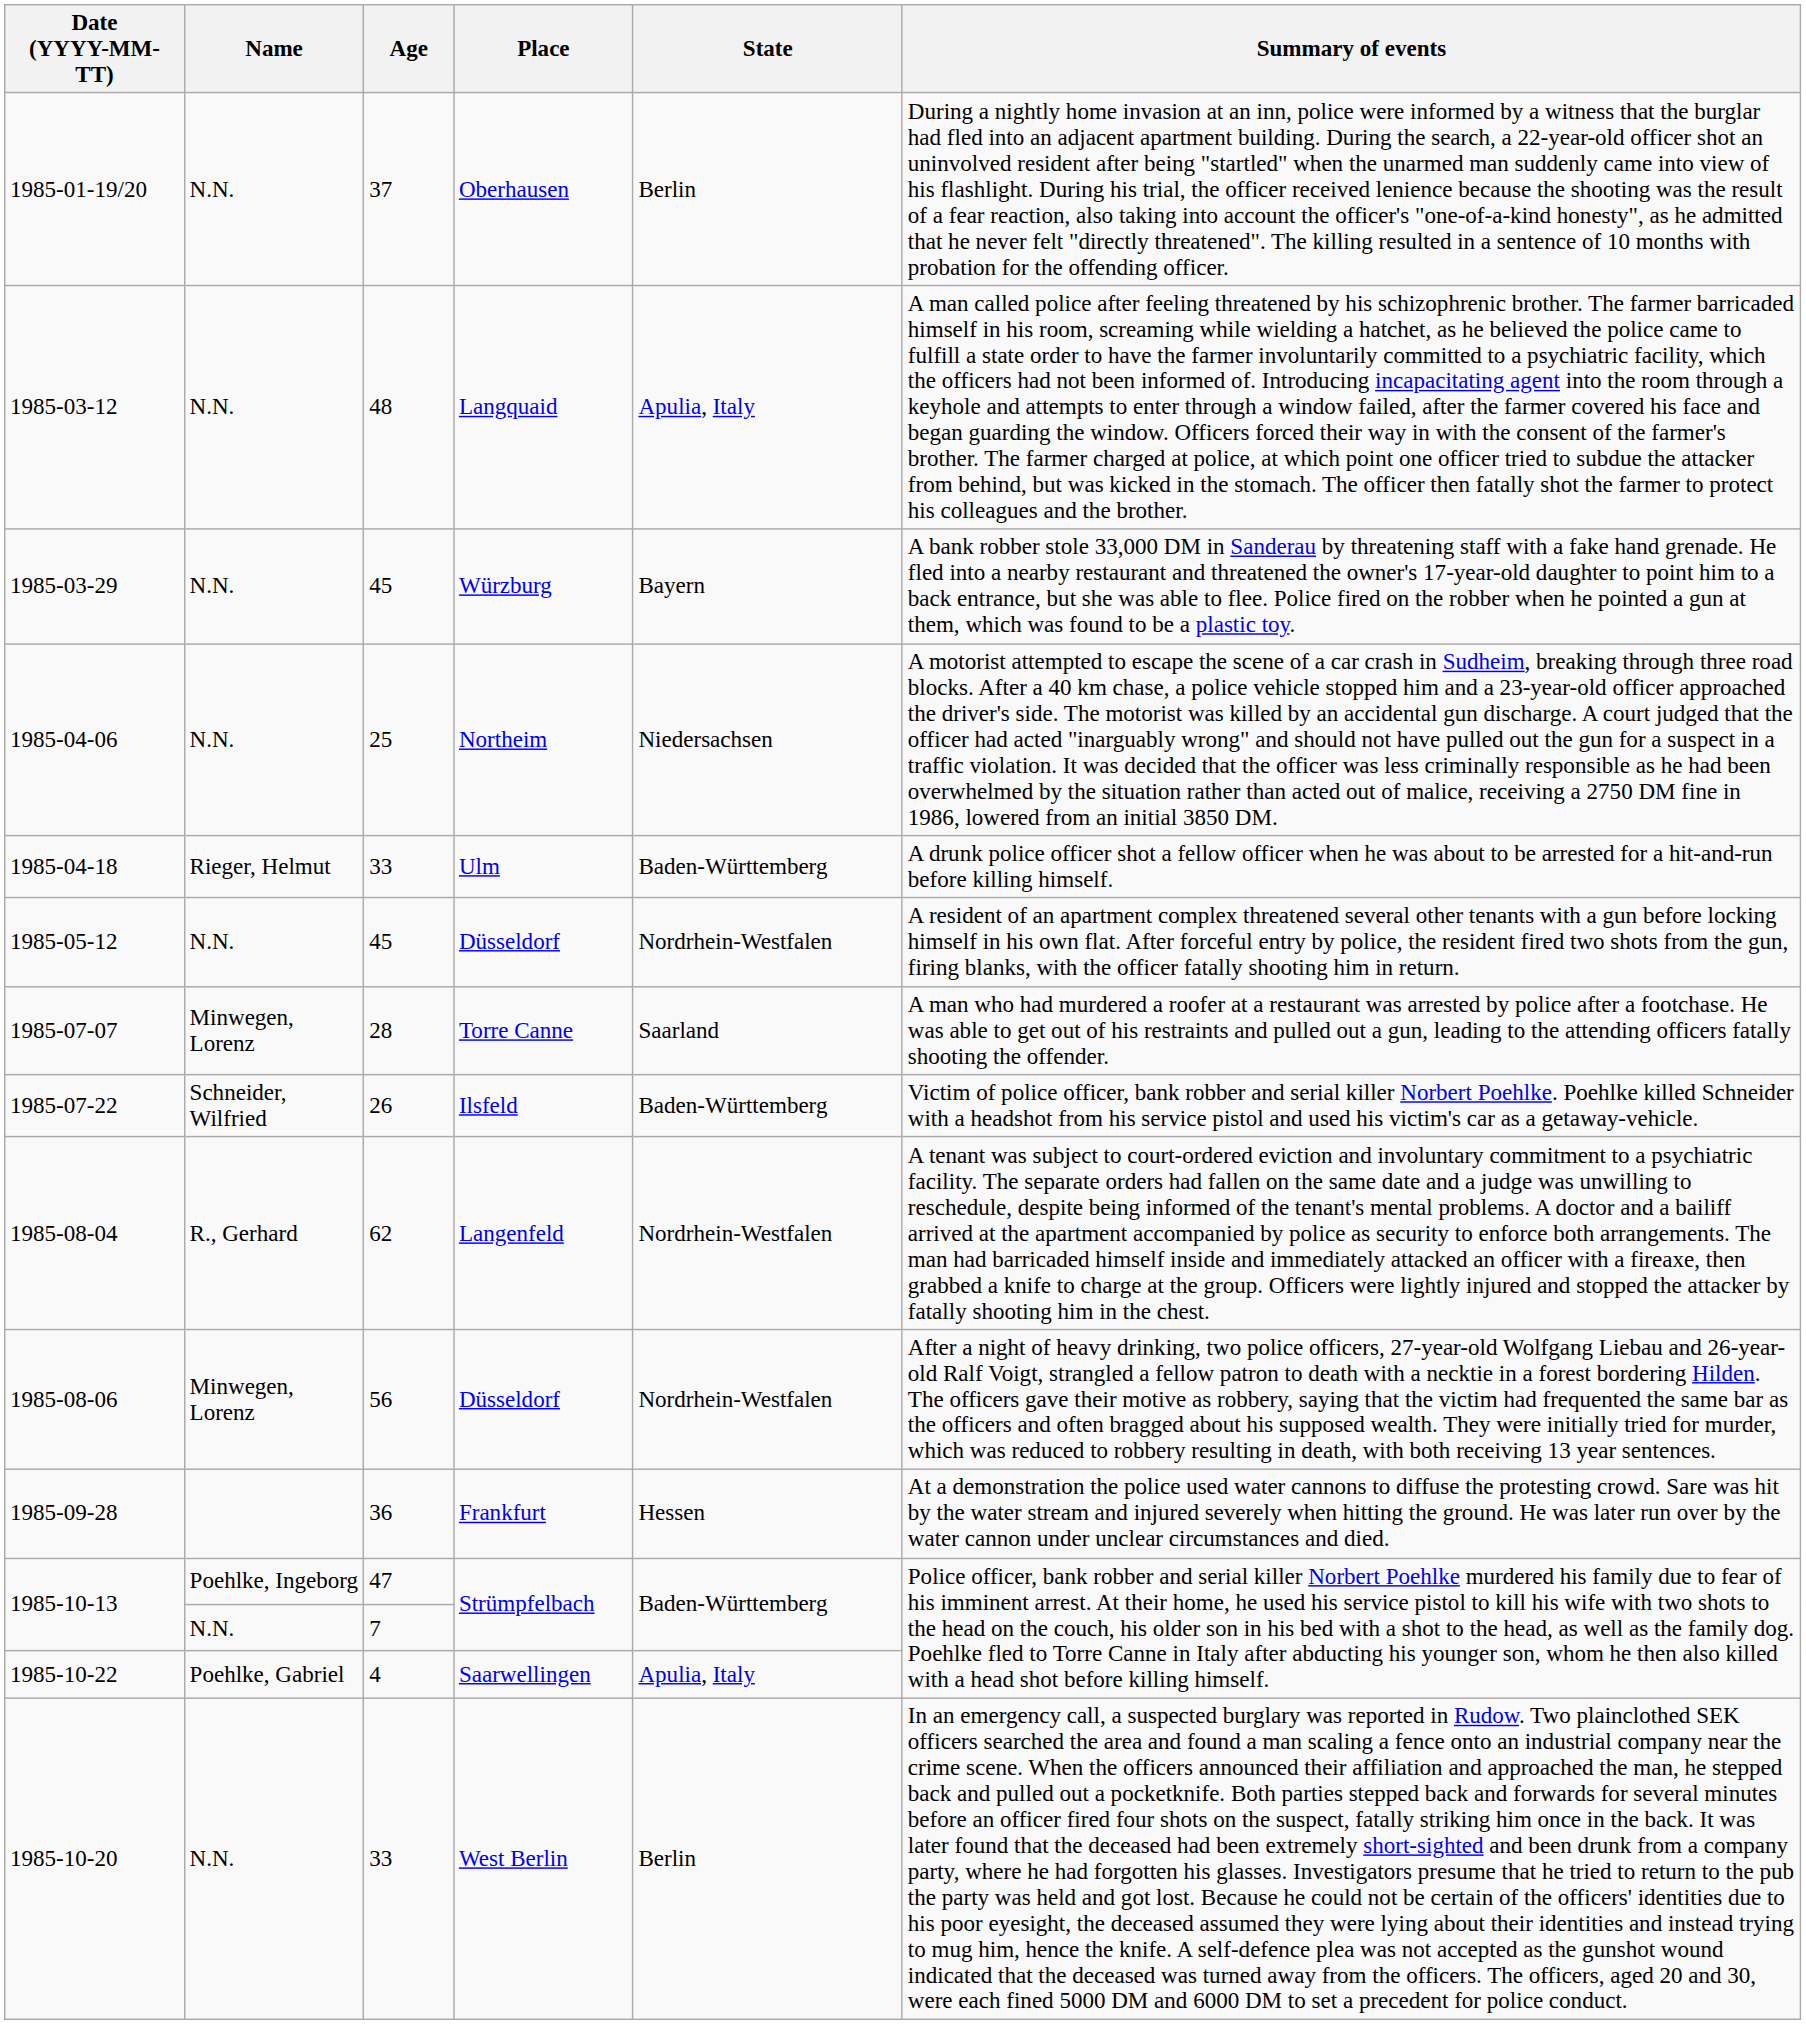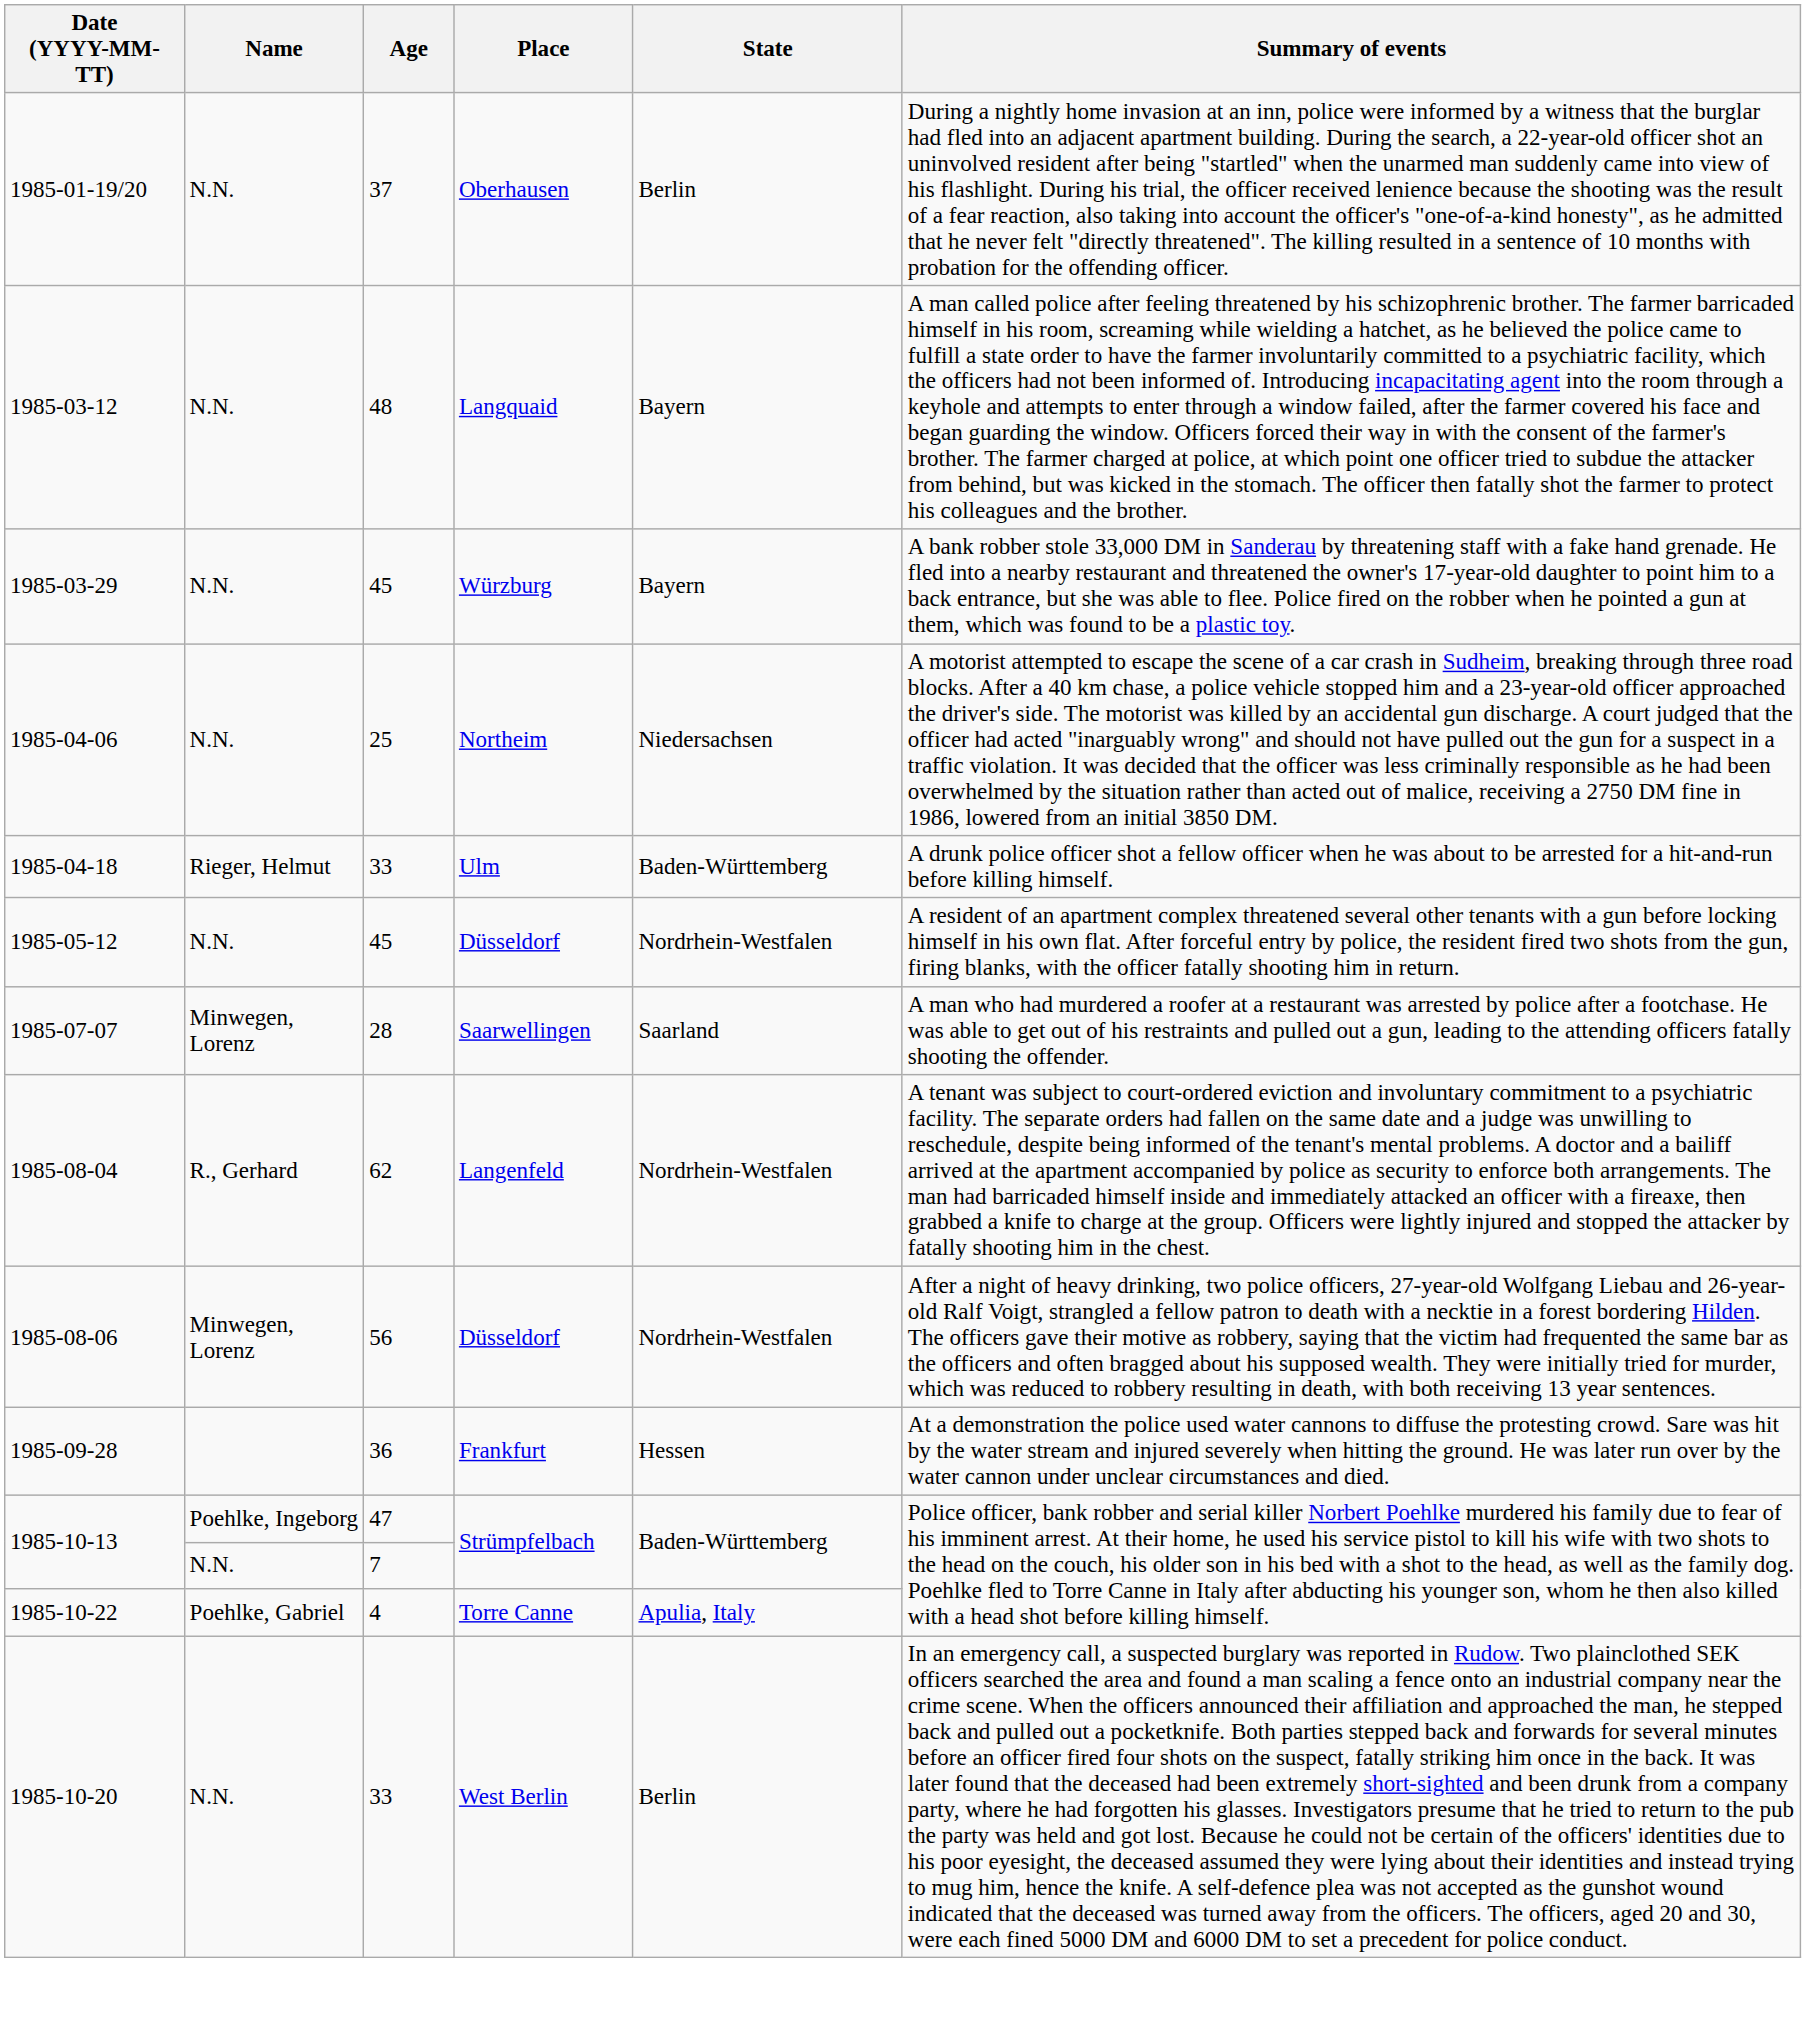1985-03-12 | State: Apulia, Italy -> Bayern
1985-07-07 | Place: Torre Canne -> Saarwellingen
- row: 1985-07-22 | Schneider, Wilfried | 26 | Ilsfeld | Baden-Württemberg | Victim of police officer, bank robber and serial killer Norbert Poehlke. Poehlke killed Schneider with a headshot from his service pistol and used his victim's car as a getaway-vehicle.
1985-10-22 | Place: Saarwellingen -> Torre Canne
